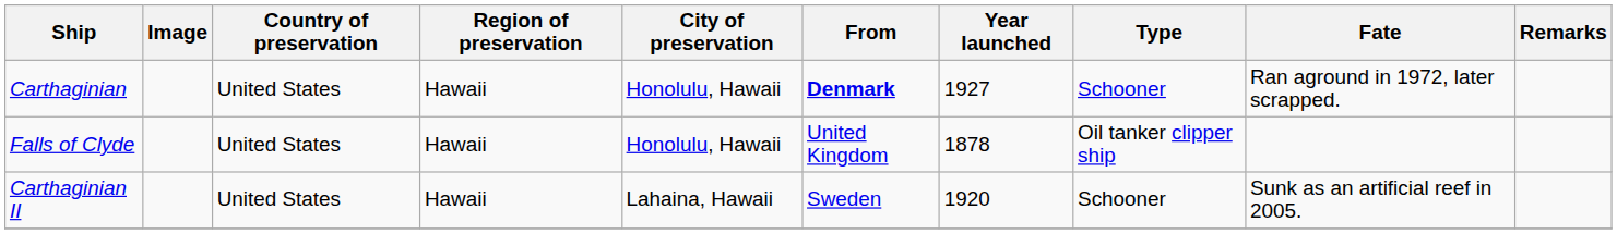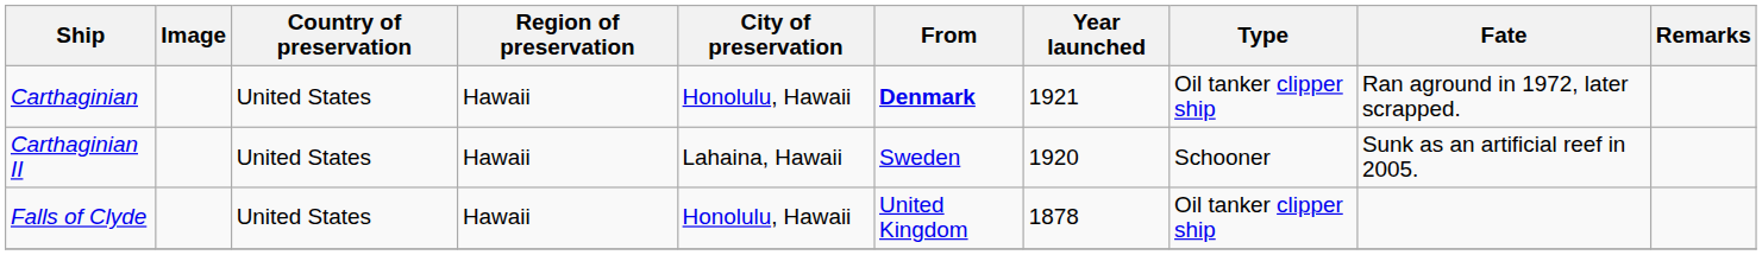Carthaginian | Year launched: 1927 -> 1921
Carthaginian | Type: Schooner -> Oil tanker clipper ship
rows swapped: Carthaginian II <-> Falls of Clyde
